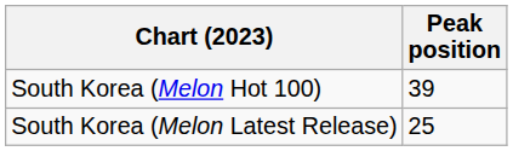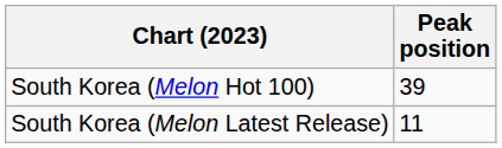South Korea (Melon Latest Release) | Peak position: 25 -> 11
